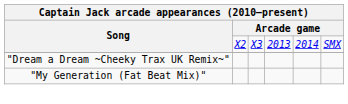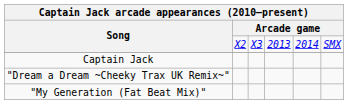+ row: Captain Jack
